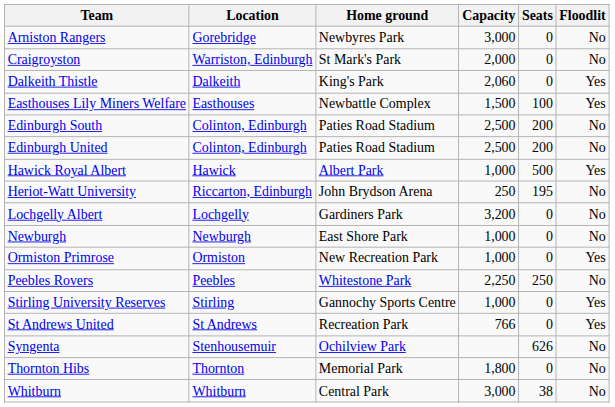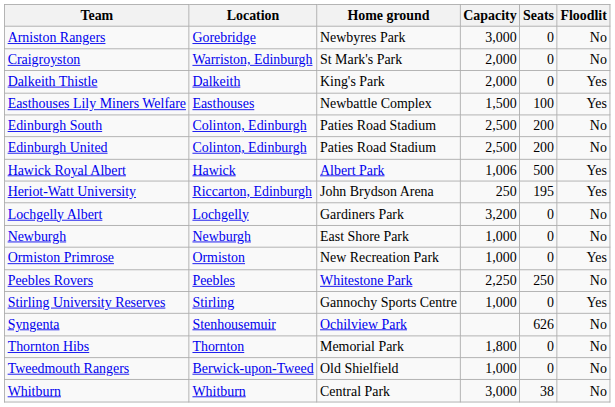Dalkeith Thistle | Capacity: 2,060 -> 2,000
Hawick Royal Albert | Capacity: 1,000 -> 1,006
Heriot-Watt University | Floodlit: No -> Yes
- row: St Andrews United | St Andrews | Recreation Park | 766 | 0 | Yes
+ row: Tweedmouth Rangers | Berwick-upon-Tweed | Old Shielfield | 1,000 | 0 | No
